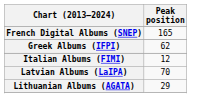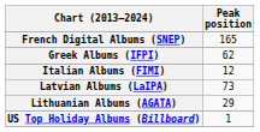Latvian Albums (LaIPA) | Peak position: 70 -> 73
+ row: US Top Holiday Albums (Billboard) | 1
